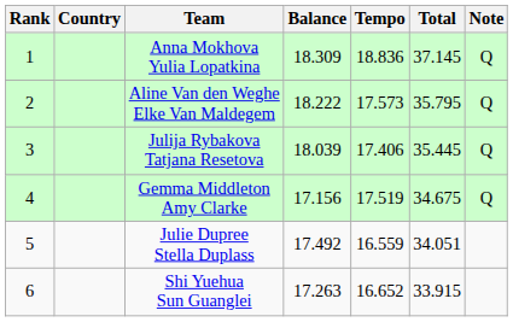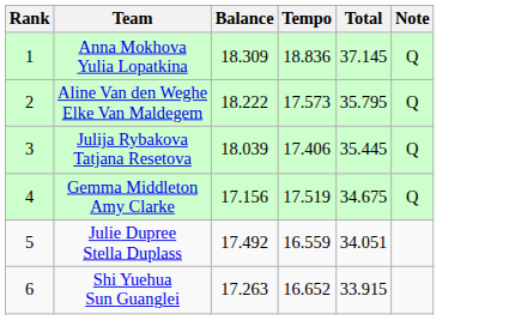- column: Country
